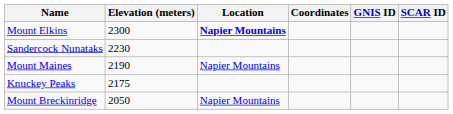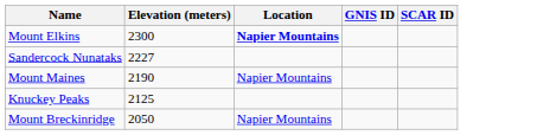- column: Coordinates
Sandercock Nunataks | Elevation (meters): 2230 -> 2227
Knuckey Peaks | Elevation (meters): 2175 -> 2125
